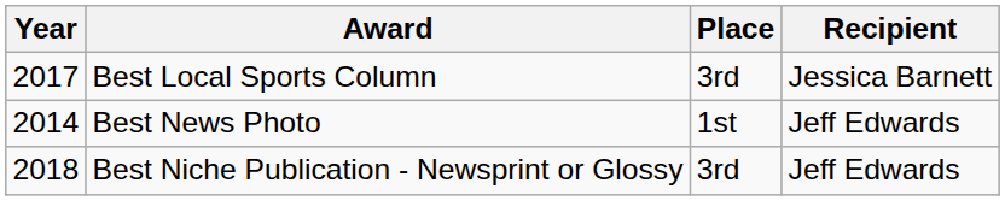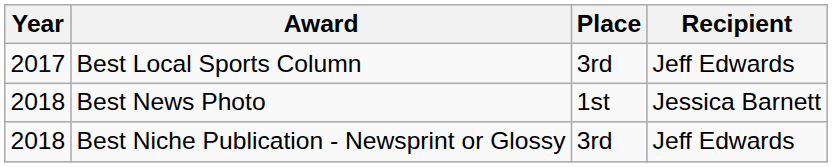Best Local Sports Column | Recipient: Jessica Barnett -> Jeff Edwards
Best News Photo | Year: 2014 -> 2018
Best News Photo | Recipient: Jeff Edwards -> Jessica Barnett
